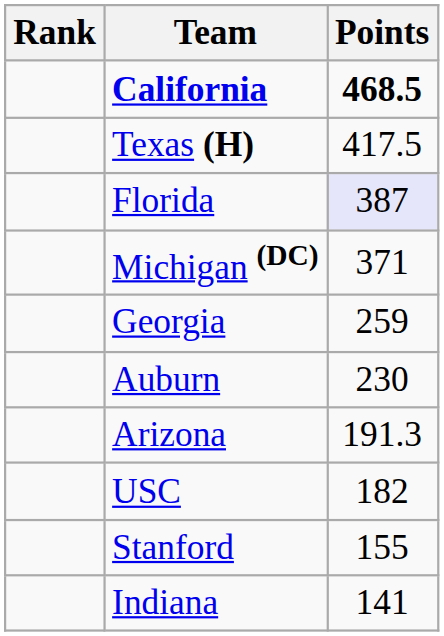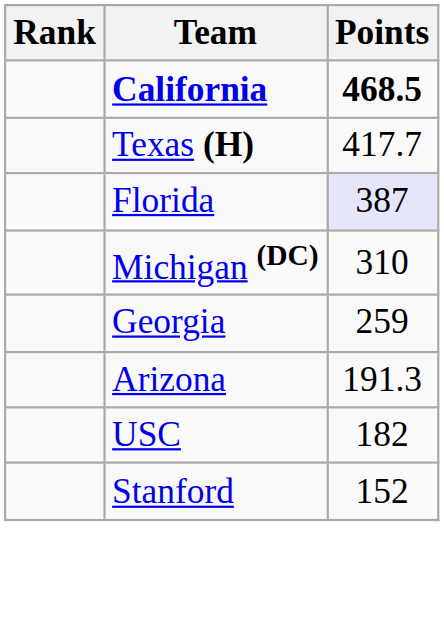Texas (H) | Points: 417.5 -> 417.7
Michigan (DC) | Points: 371 -> 310
- row: Auburn | 230
Stanford | Points: 155 -> 152
- row: Indiana | 141
